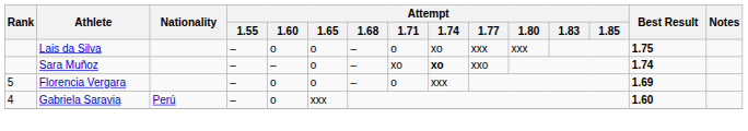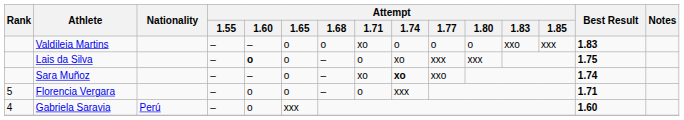+ row: Valdileia Martins | – | – | o | o | xo | o | o | o | xxo | xxx | 1.83
Lais da Silva | Attempt / 1.60: normal -> bold
Florencia Vergara | Best Result: 1.69 -> 1.71
